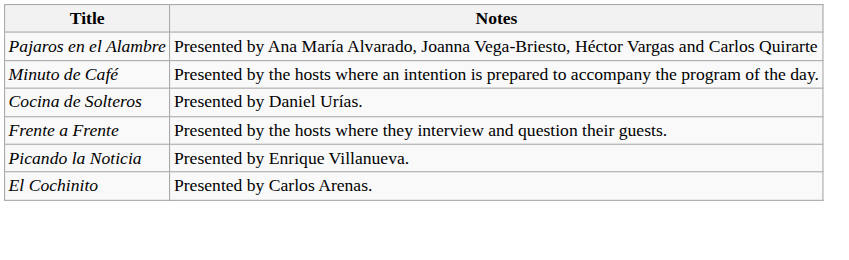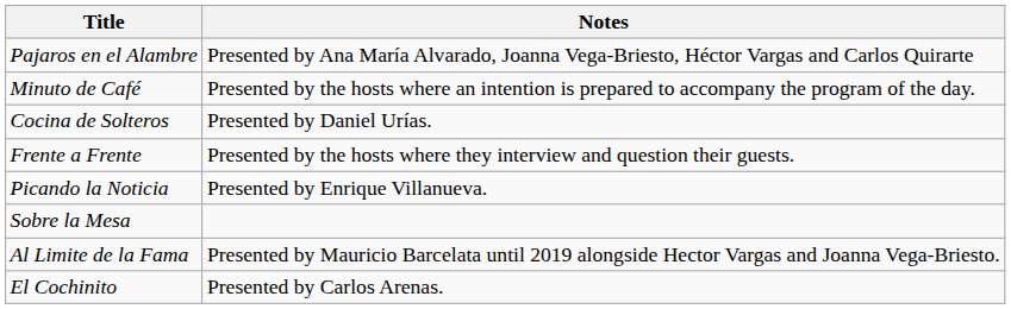+ row: Sobre la Mesa
+ row: Al Limite de la Fama | Presented by Mauricio Barcelata until 2019 alongside Hector Vargas and Joanna Vega-Briesto.
